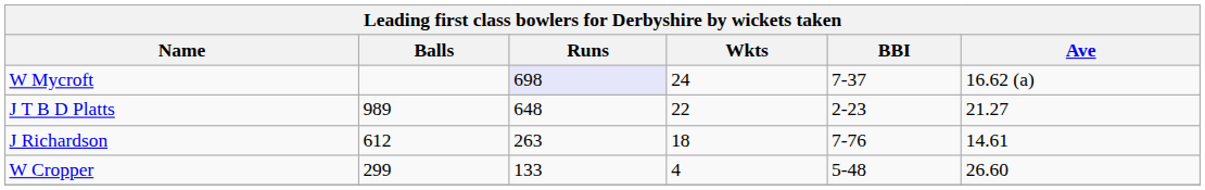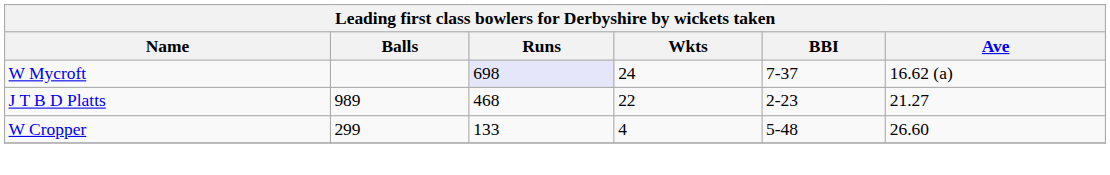J T B D Platts | Runs: 648 -> 468
- row: J Richardson | 612 | 263 | 18 | 7-76 | 14.61
